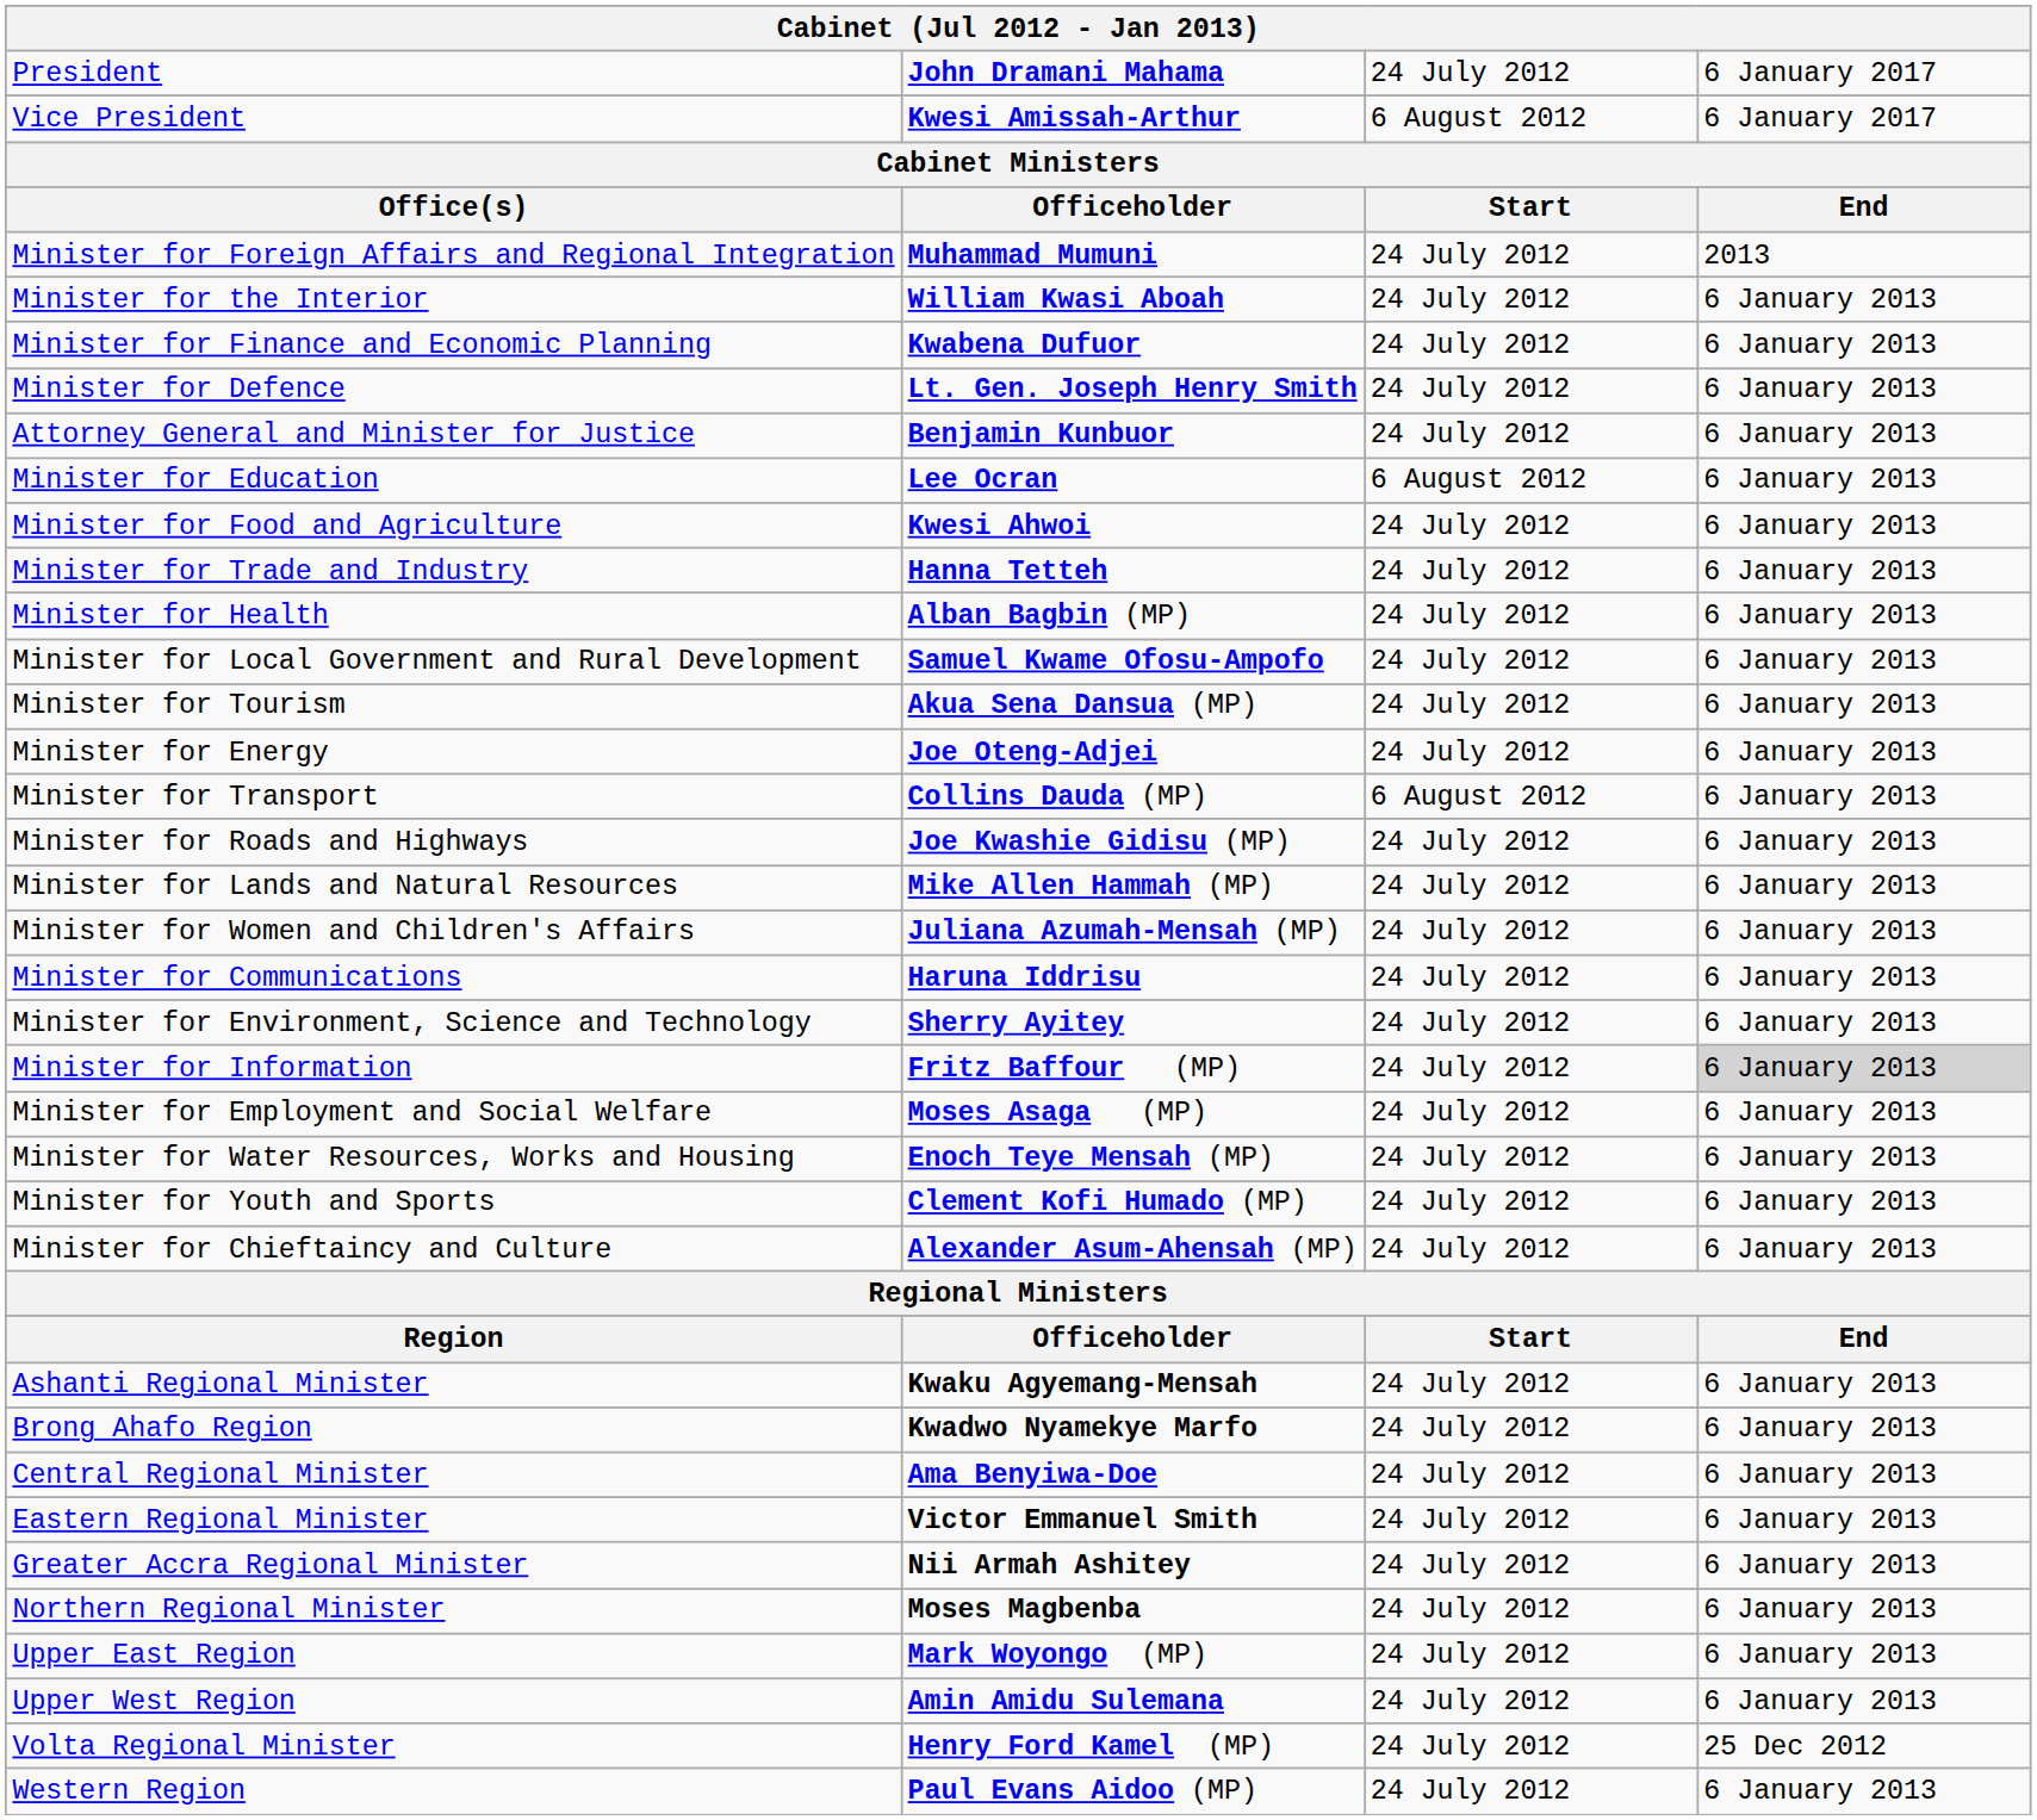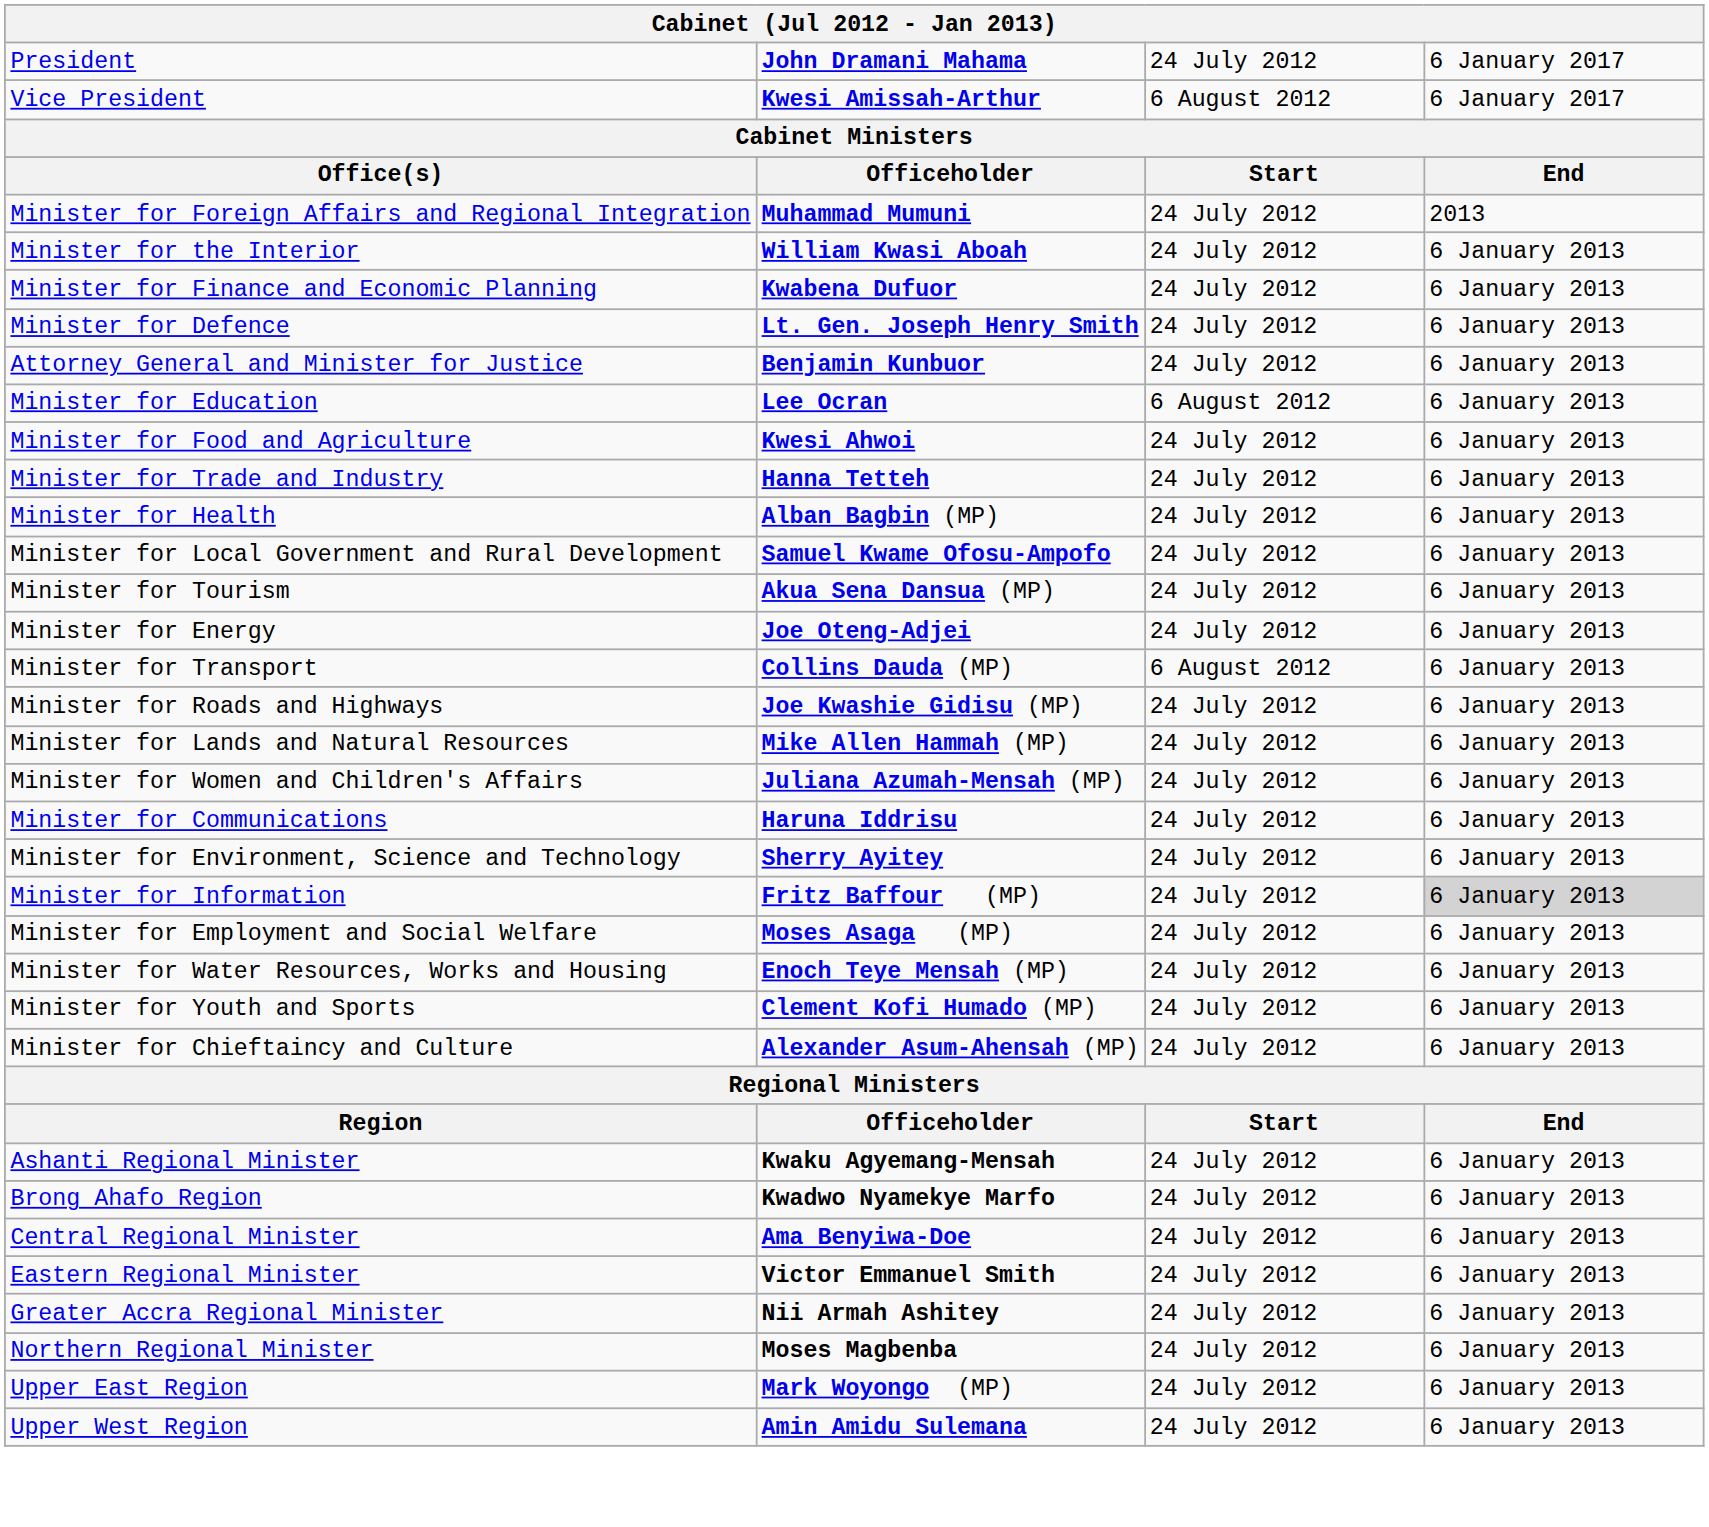- row: Volta Regional Minister | Henry Ford Kamel (MP) | 24 July 2012 | 25 Dec 2012
- row: Western Region | Paul Evans Aidoo (MP) | 24 July 2012 | 6 January 2013
